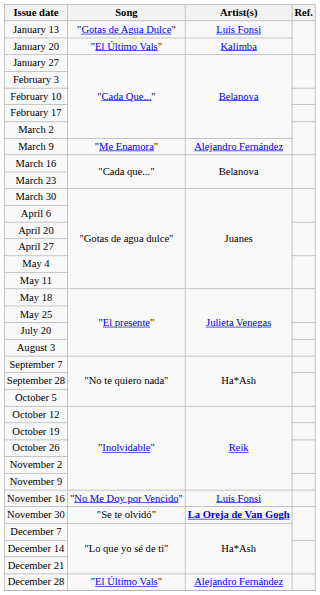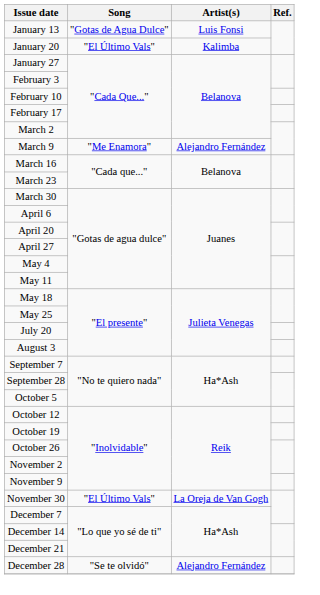- row: November 16 | "No Me Doy por Vencido" | Luis Fonsi
November 30 | Song: "Se te olvidó" -> "El Último Vals"
November 30 | Artist(s): bold -> normal
December 28 | Song: "El Último Vals" -> "Se te olvidó"
